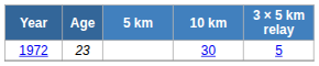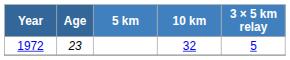1972 | 10 km: 30 -> 32
